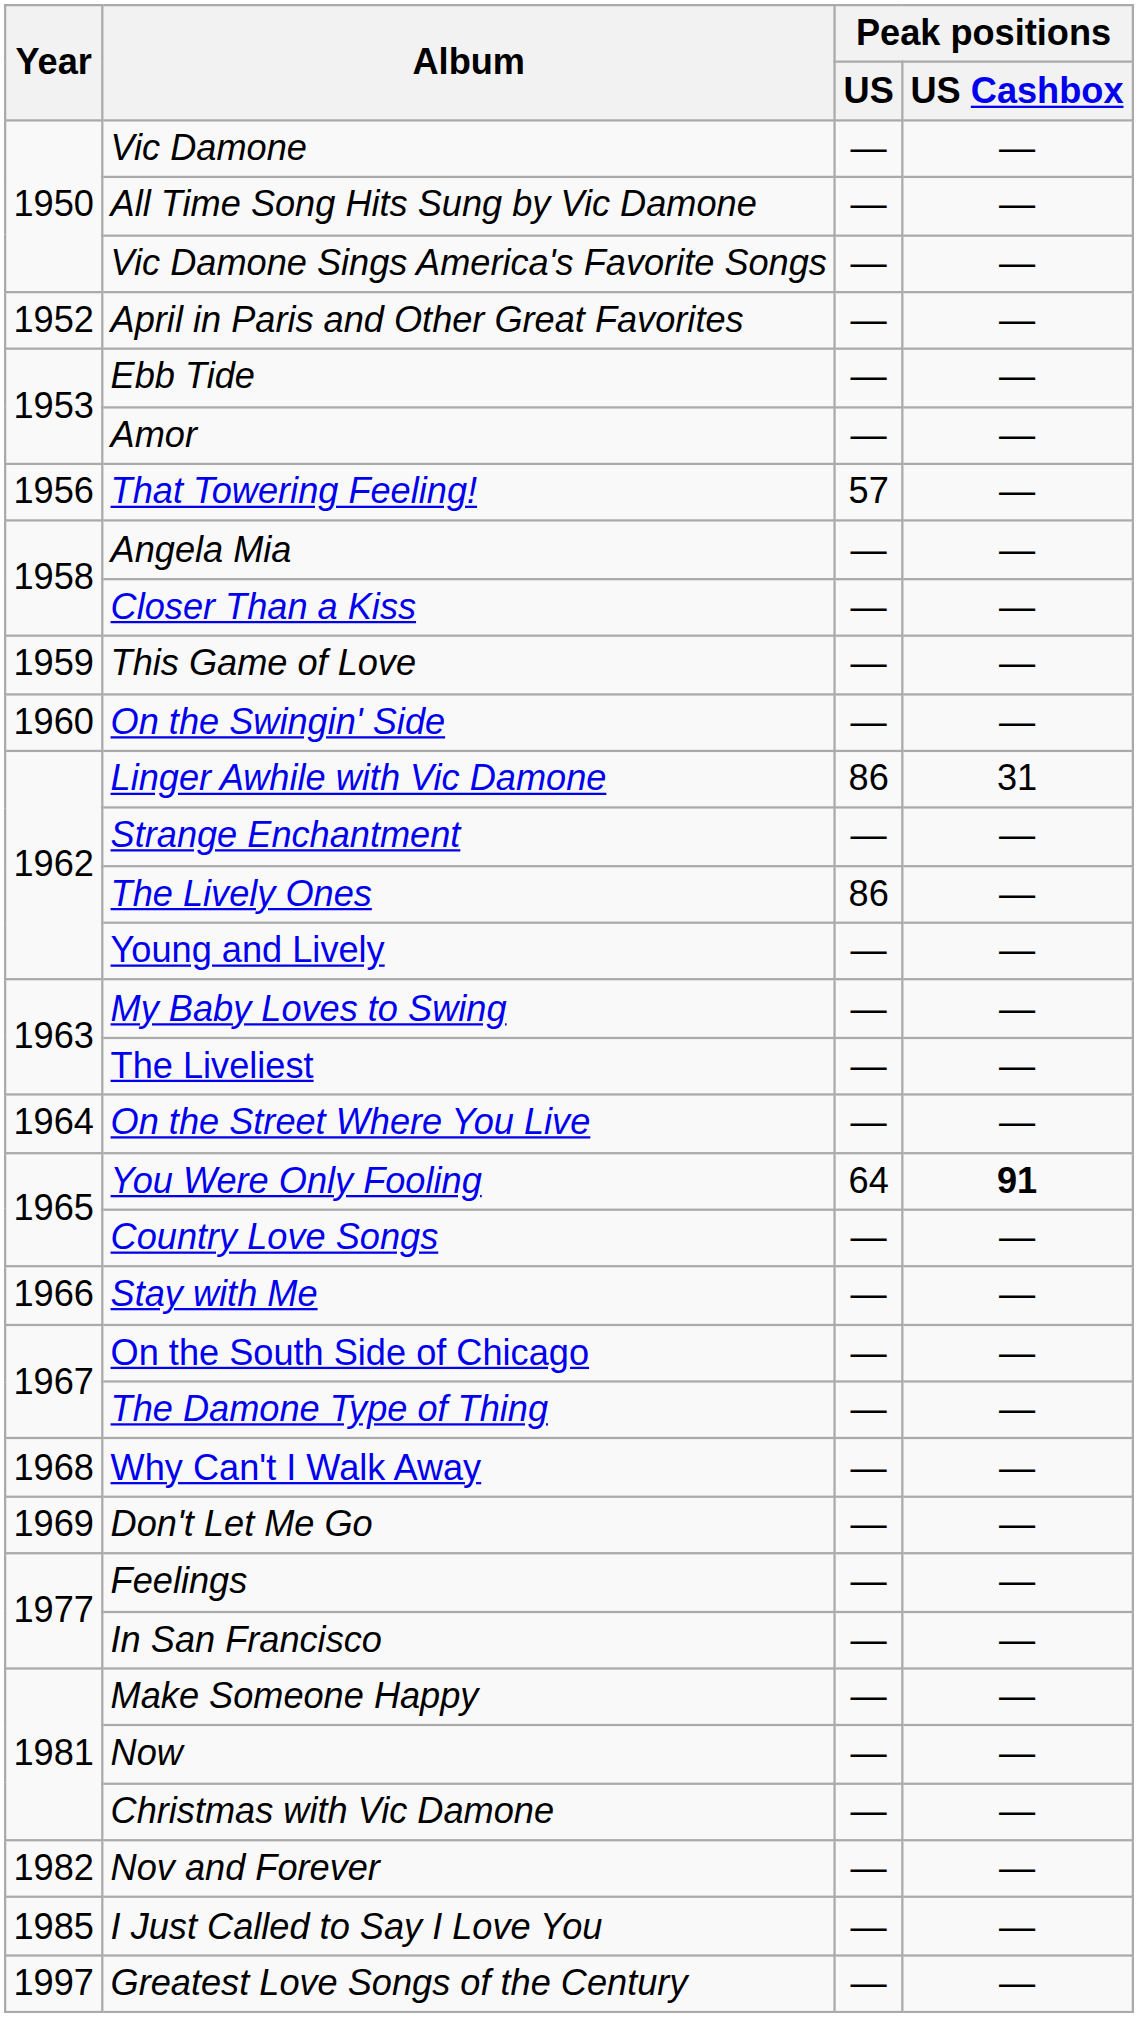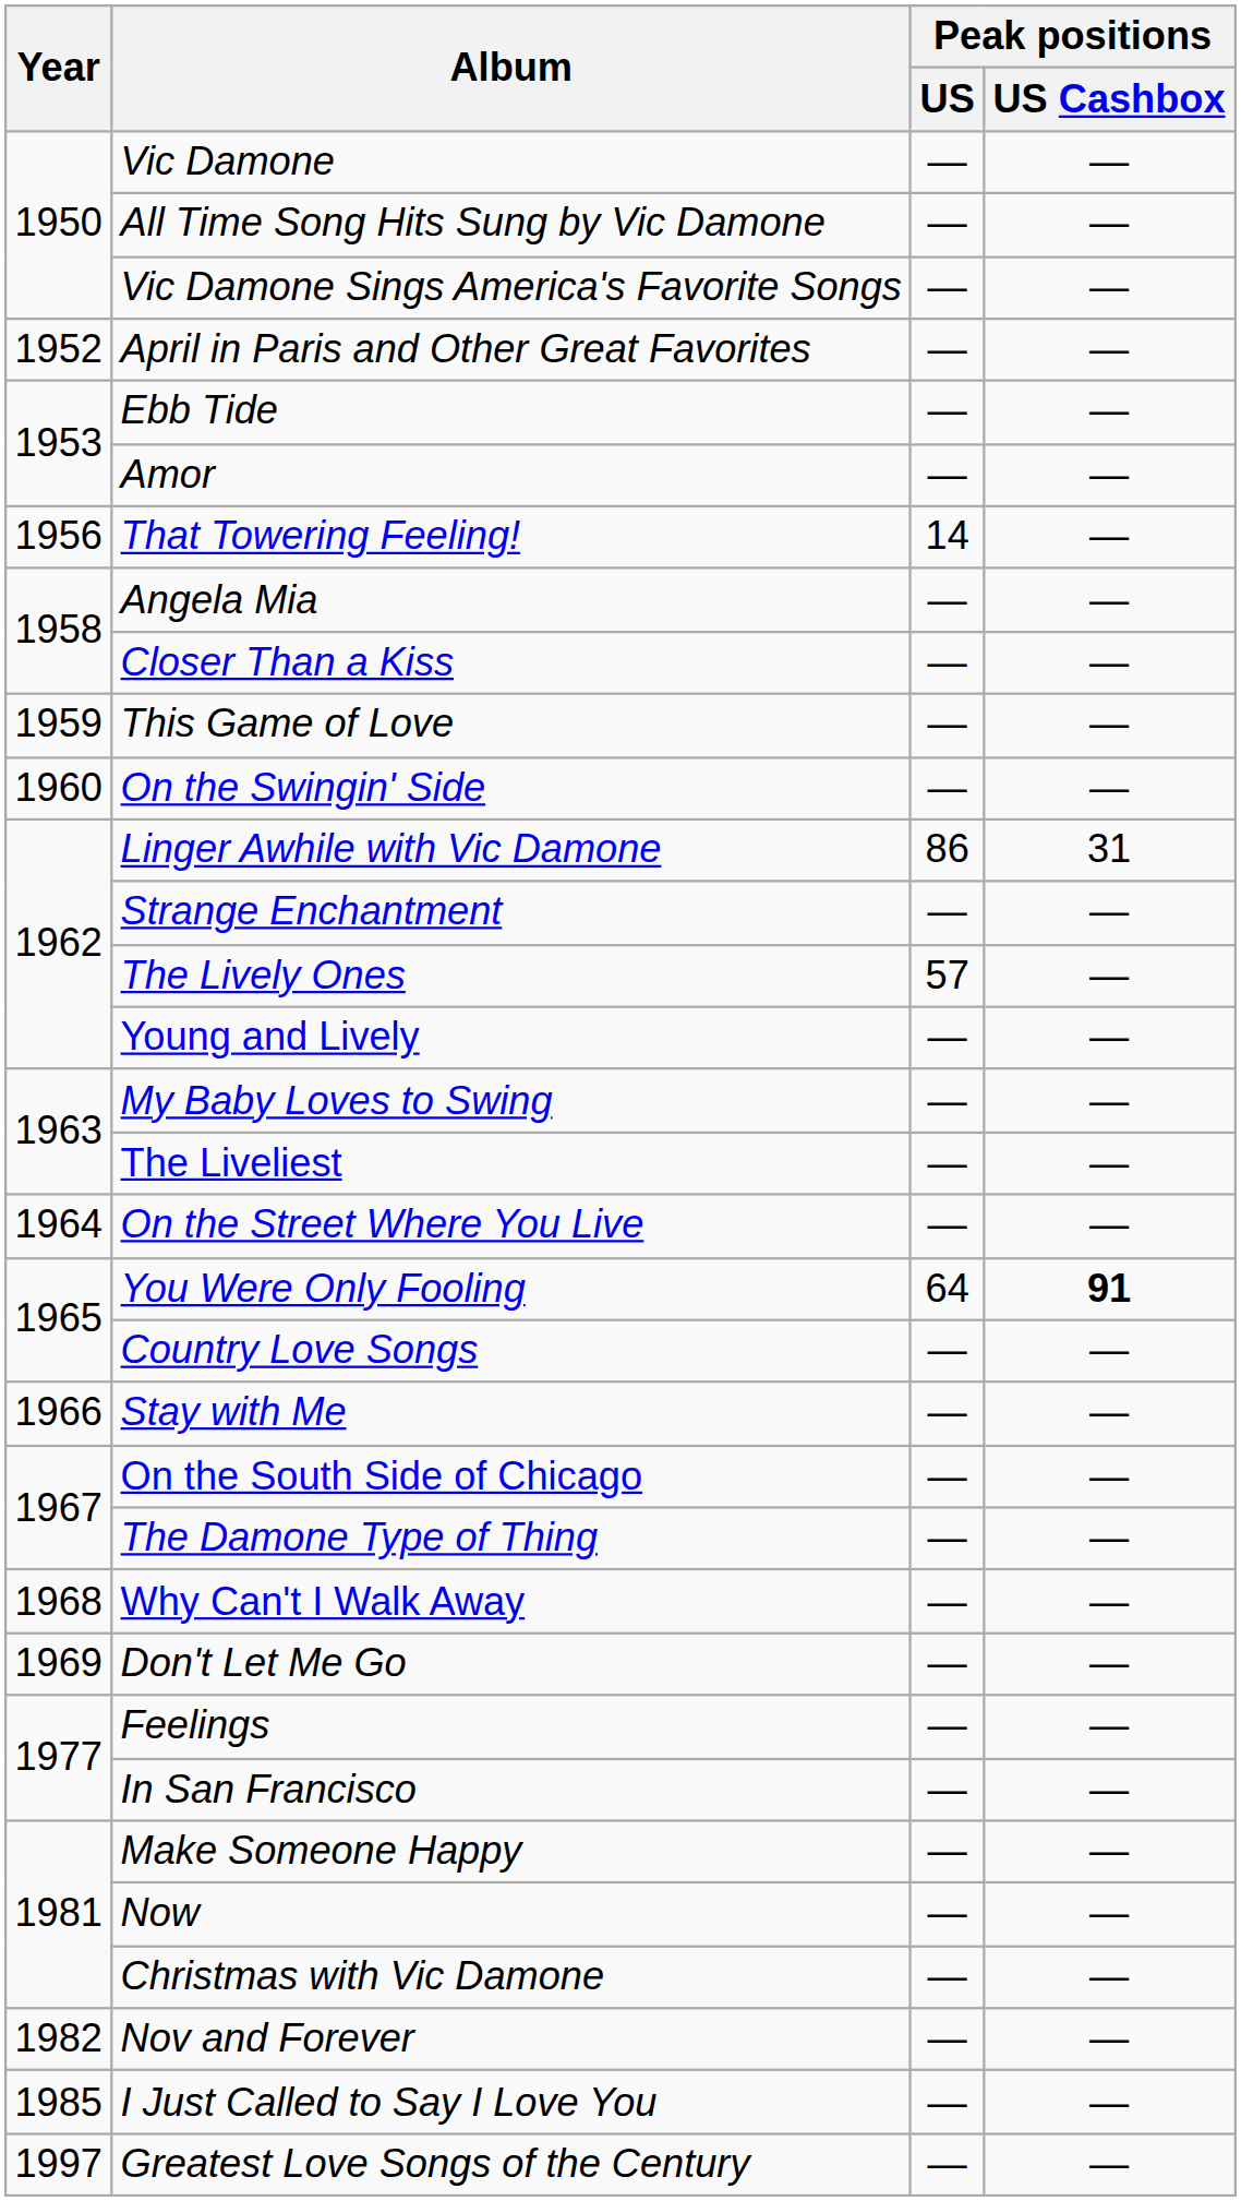That Towering Feeling! | Peak positions / US: 57 -> 14
The Lively Ones | Peak positions / US: 86 -> 57
